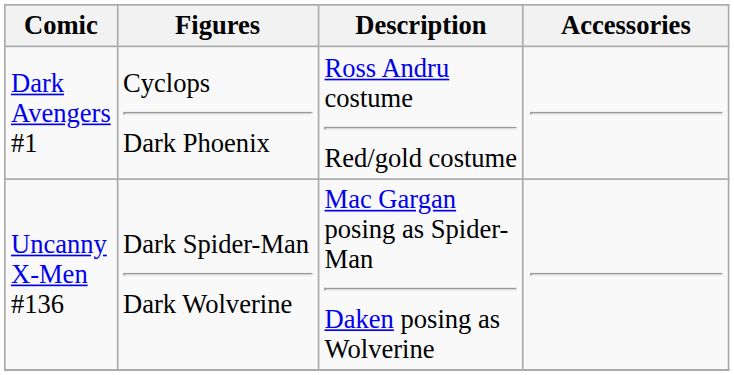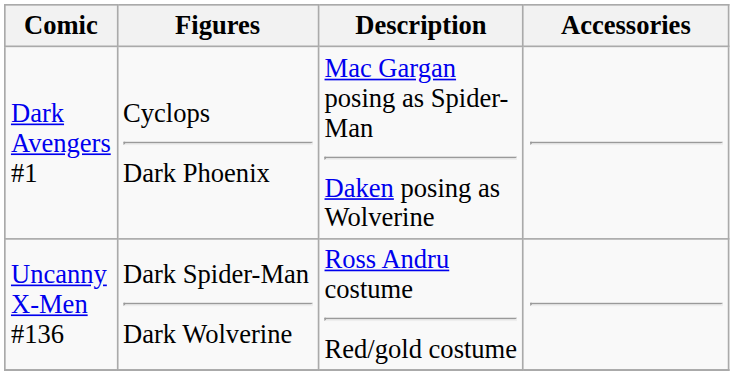Dark Avengers #1 | Description: Ross Andru costume Red/gold costume -> Mac Gargan posing as Spider-Man Daken posing as Wolverine
Uncanny X-Men #136 | Description: Mac Gargan posing as Spider-Man Daken posing as Wolverine -> Ross Andru costume Red/gold costume
